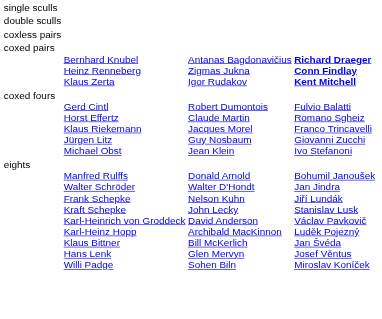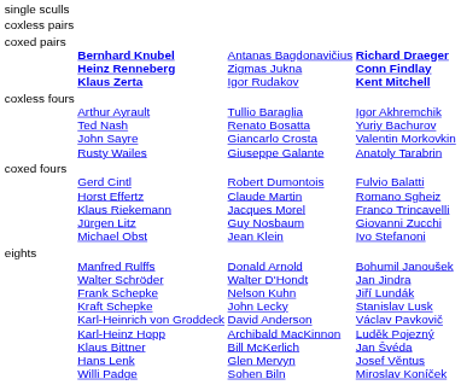- row: double sculls
coxed pairs | column 2: normal -> bold
+ row: coxless fours | Arthur Ayrault Ted Nash John Sayre Rusty Wailes | Tullio Baraglia Renato Bosatta Giancarlo Crosta Giuseppe Galante | Igor Akhremchik Yuriy Bachurov Valentin Morkovkin Anatoly Tarabrin
